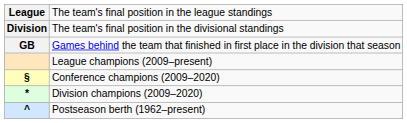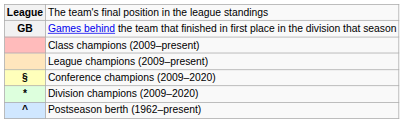- row: Division | The team's final position in the divisional standings
+ row: Class champions (2009–present)
